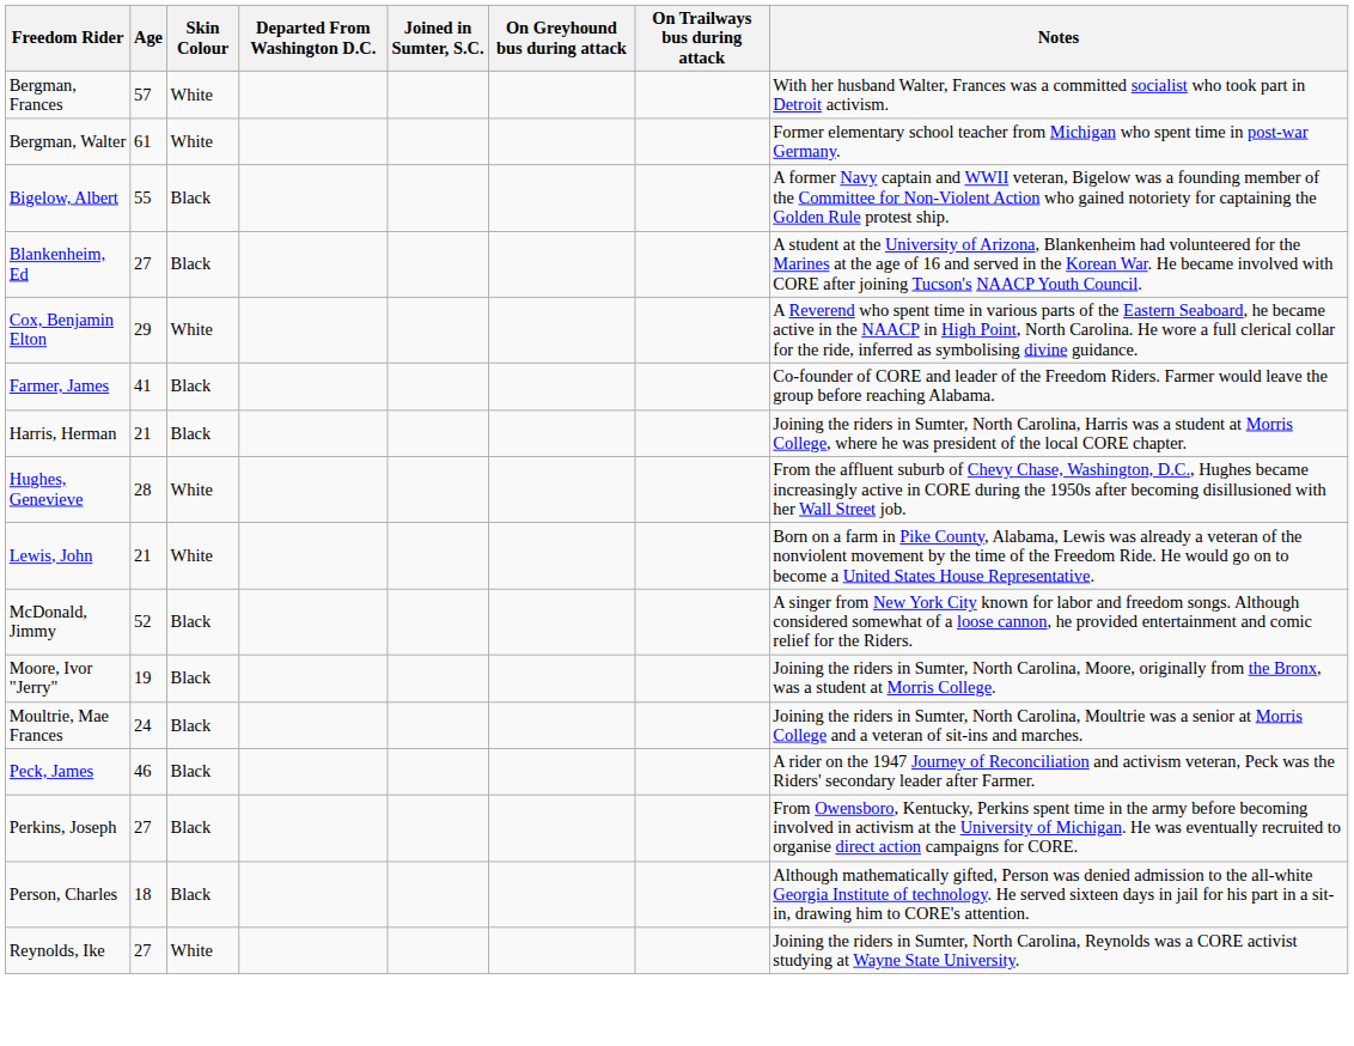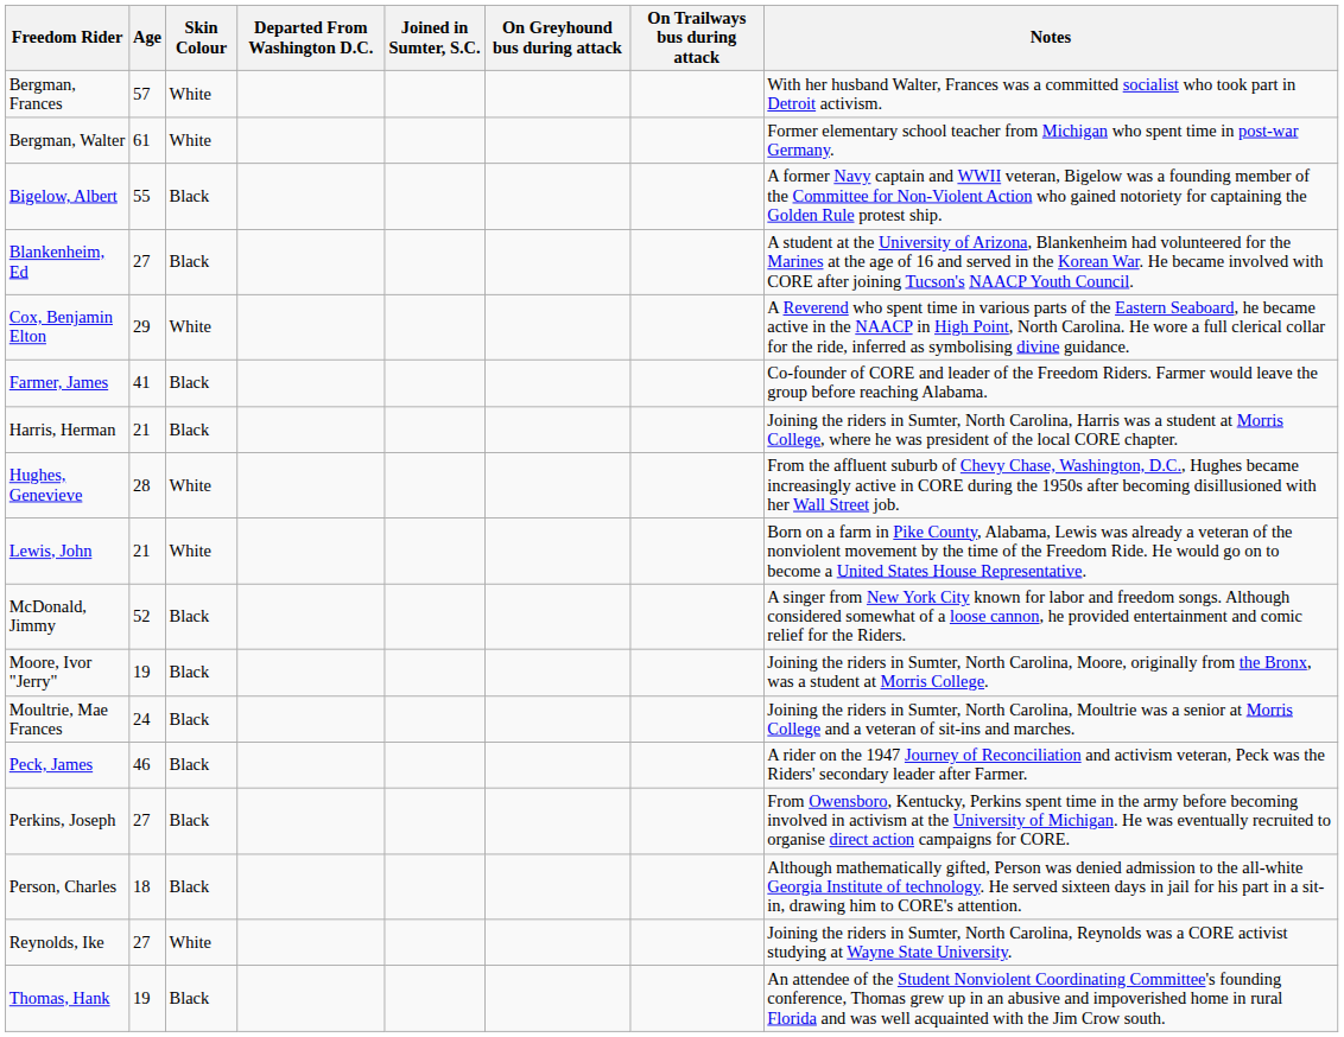+ row: Thomas, Hank | 19 | Black | An attendee of the Student Nonviolent Coordinating Committee's founding conference, Thomas grew up in an abusive and impoverished home in rural Florida and was well acquainted with the Jim Crow south.
